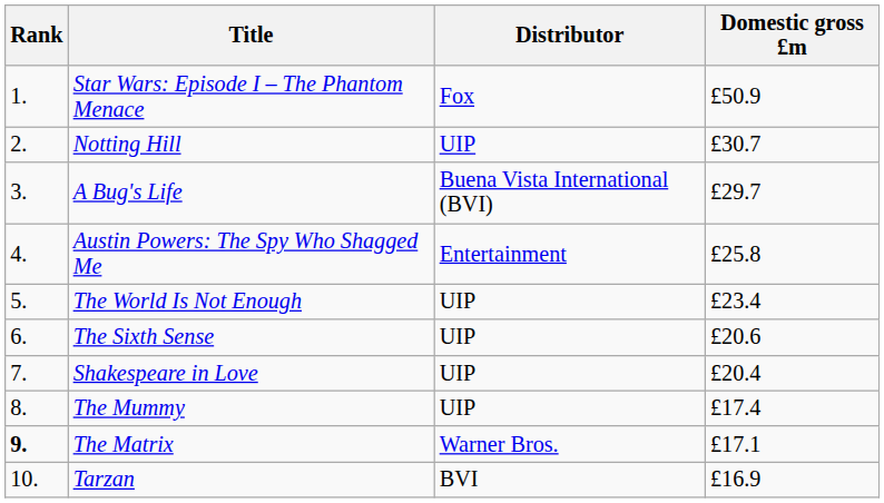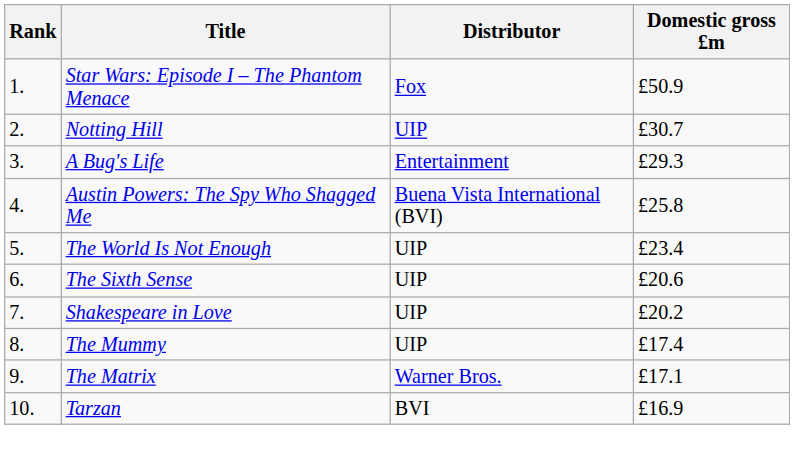A Bug's Life | Distributor: Buena Vista International (BVI) -> Entertainment
A Bug's Life | Domestic gross £m: £29.7 -> £29.3
Austin Powers: The Spy Who Shagged Me | Distributor: Entertainment -> Buena Vista International (BVI)
Shakespeare in Love | Domestic gross £m: £20.4 -> £20.2
The Matrix | Rank: bold -> normal
